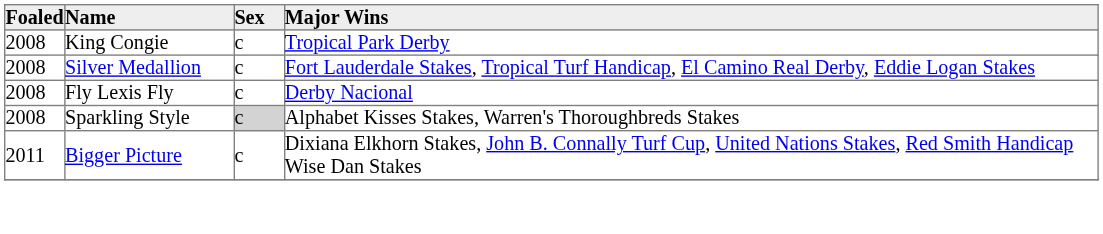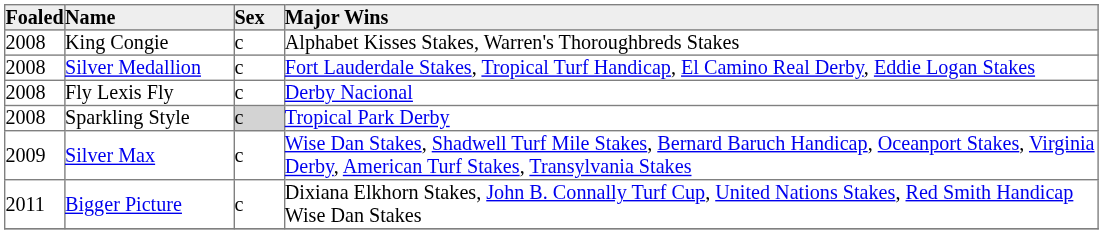King Congie | Major Wins: Tropical Park Derby -> Alphabet Kisses Stakes, Warren's Thoroughbreds Stakes
Sparkling Style | Major Wins: Alphabet Kisses Stakes, Warren's Thoroughbreds Stakes -> Tropical Park Derby
+ row: 2009 | Silver Max | c | Wise Dan Stakes, Shadwell Turf Mile Stakes, Bernard Baruch Handicap, Oceanport Stakes, Virginia Derby, American Turf Stakes, Transylvania Stakes
